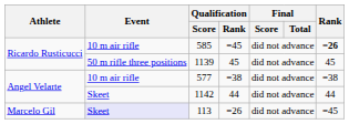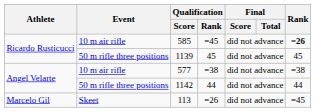1142 | Event: Skeet -> 50 m rifle three positions
113 | Event: lavender background -> no background
